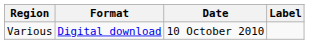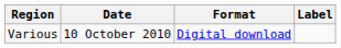columns swapped: Date <-> Format
